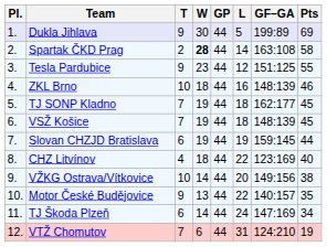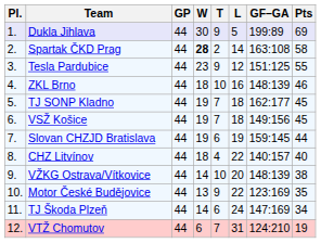columns swapped: GP <-> T
VSŽ Košice | GF–GA: 148:139 -> 149:156
CHZ Litvínov | GF–GA: 123:169 -> 140:157
VŽKG Ostrava/Vítkovice | GF–GA: 149:156 -> 148:139
Motor České Budějovice | GF–GA: 140:157 -> 123:169
